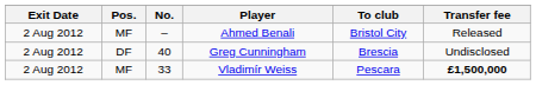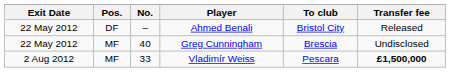Ahmed Benali | Exit Date: 2 Aug 2012 -> 22 May 2012
Ahmed Benali | Pos.: MF -> DF
Greg Cunningham | Exit Date: 2 Aug 2012 -> 22 May 2012
Greg Cunningham | Pos.: DF -> MF
